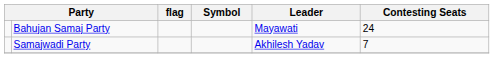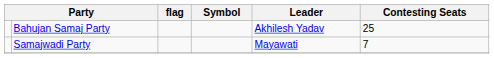Bahujan Samaj Party | Leader: Mayawati -> Akhilesh Yadav
Bahujan Samaj Party | Contesting Seats: 24 -> 25
Samajwadi Party | Leader: Akhilesh Yadav -> Mayawati
